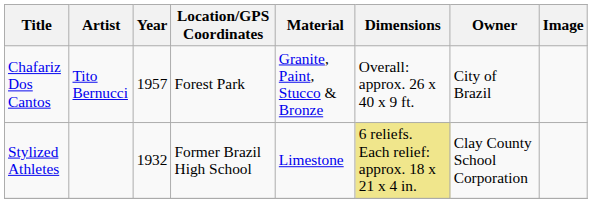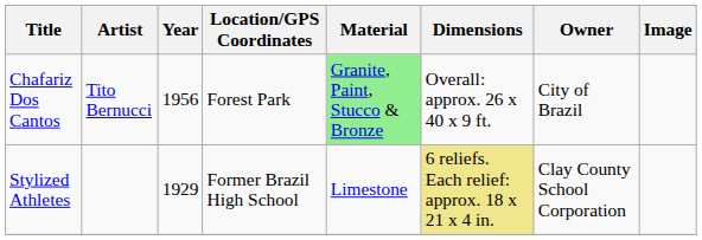Chafariz Dos Cantos | Year: 1957 -> 1956
Chafariz Dos Cantos | Material: no background -> lightgreen background
Stylized Athletes | Year: 1932 -> 1929
